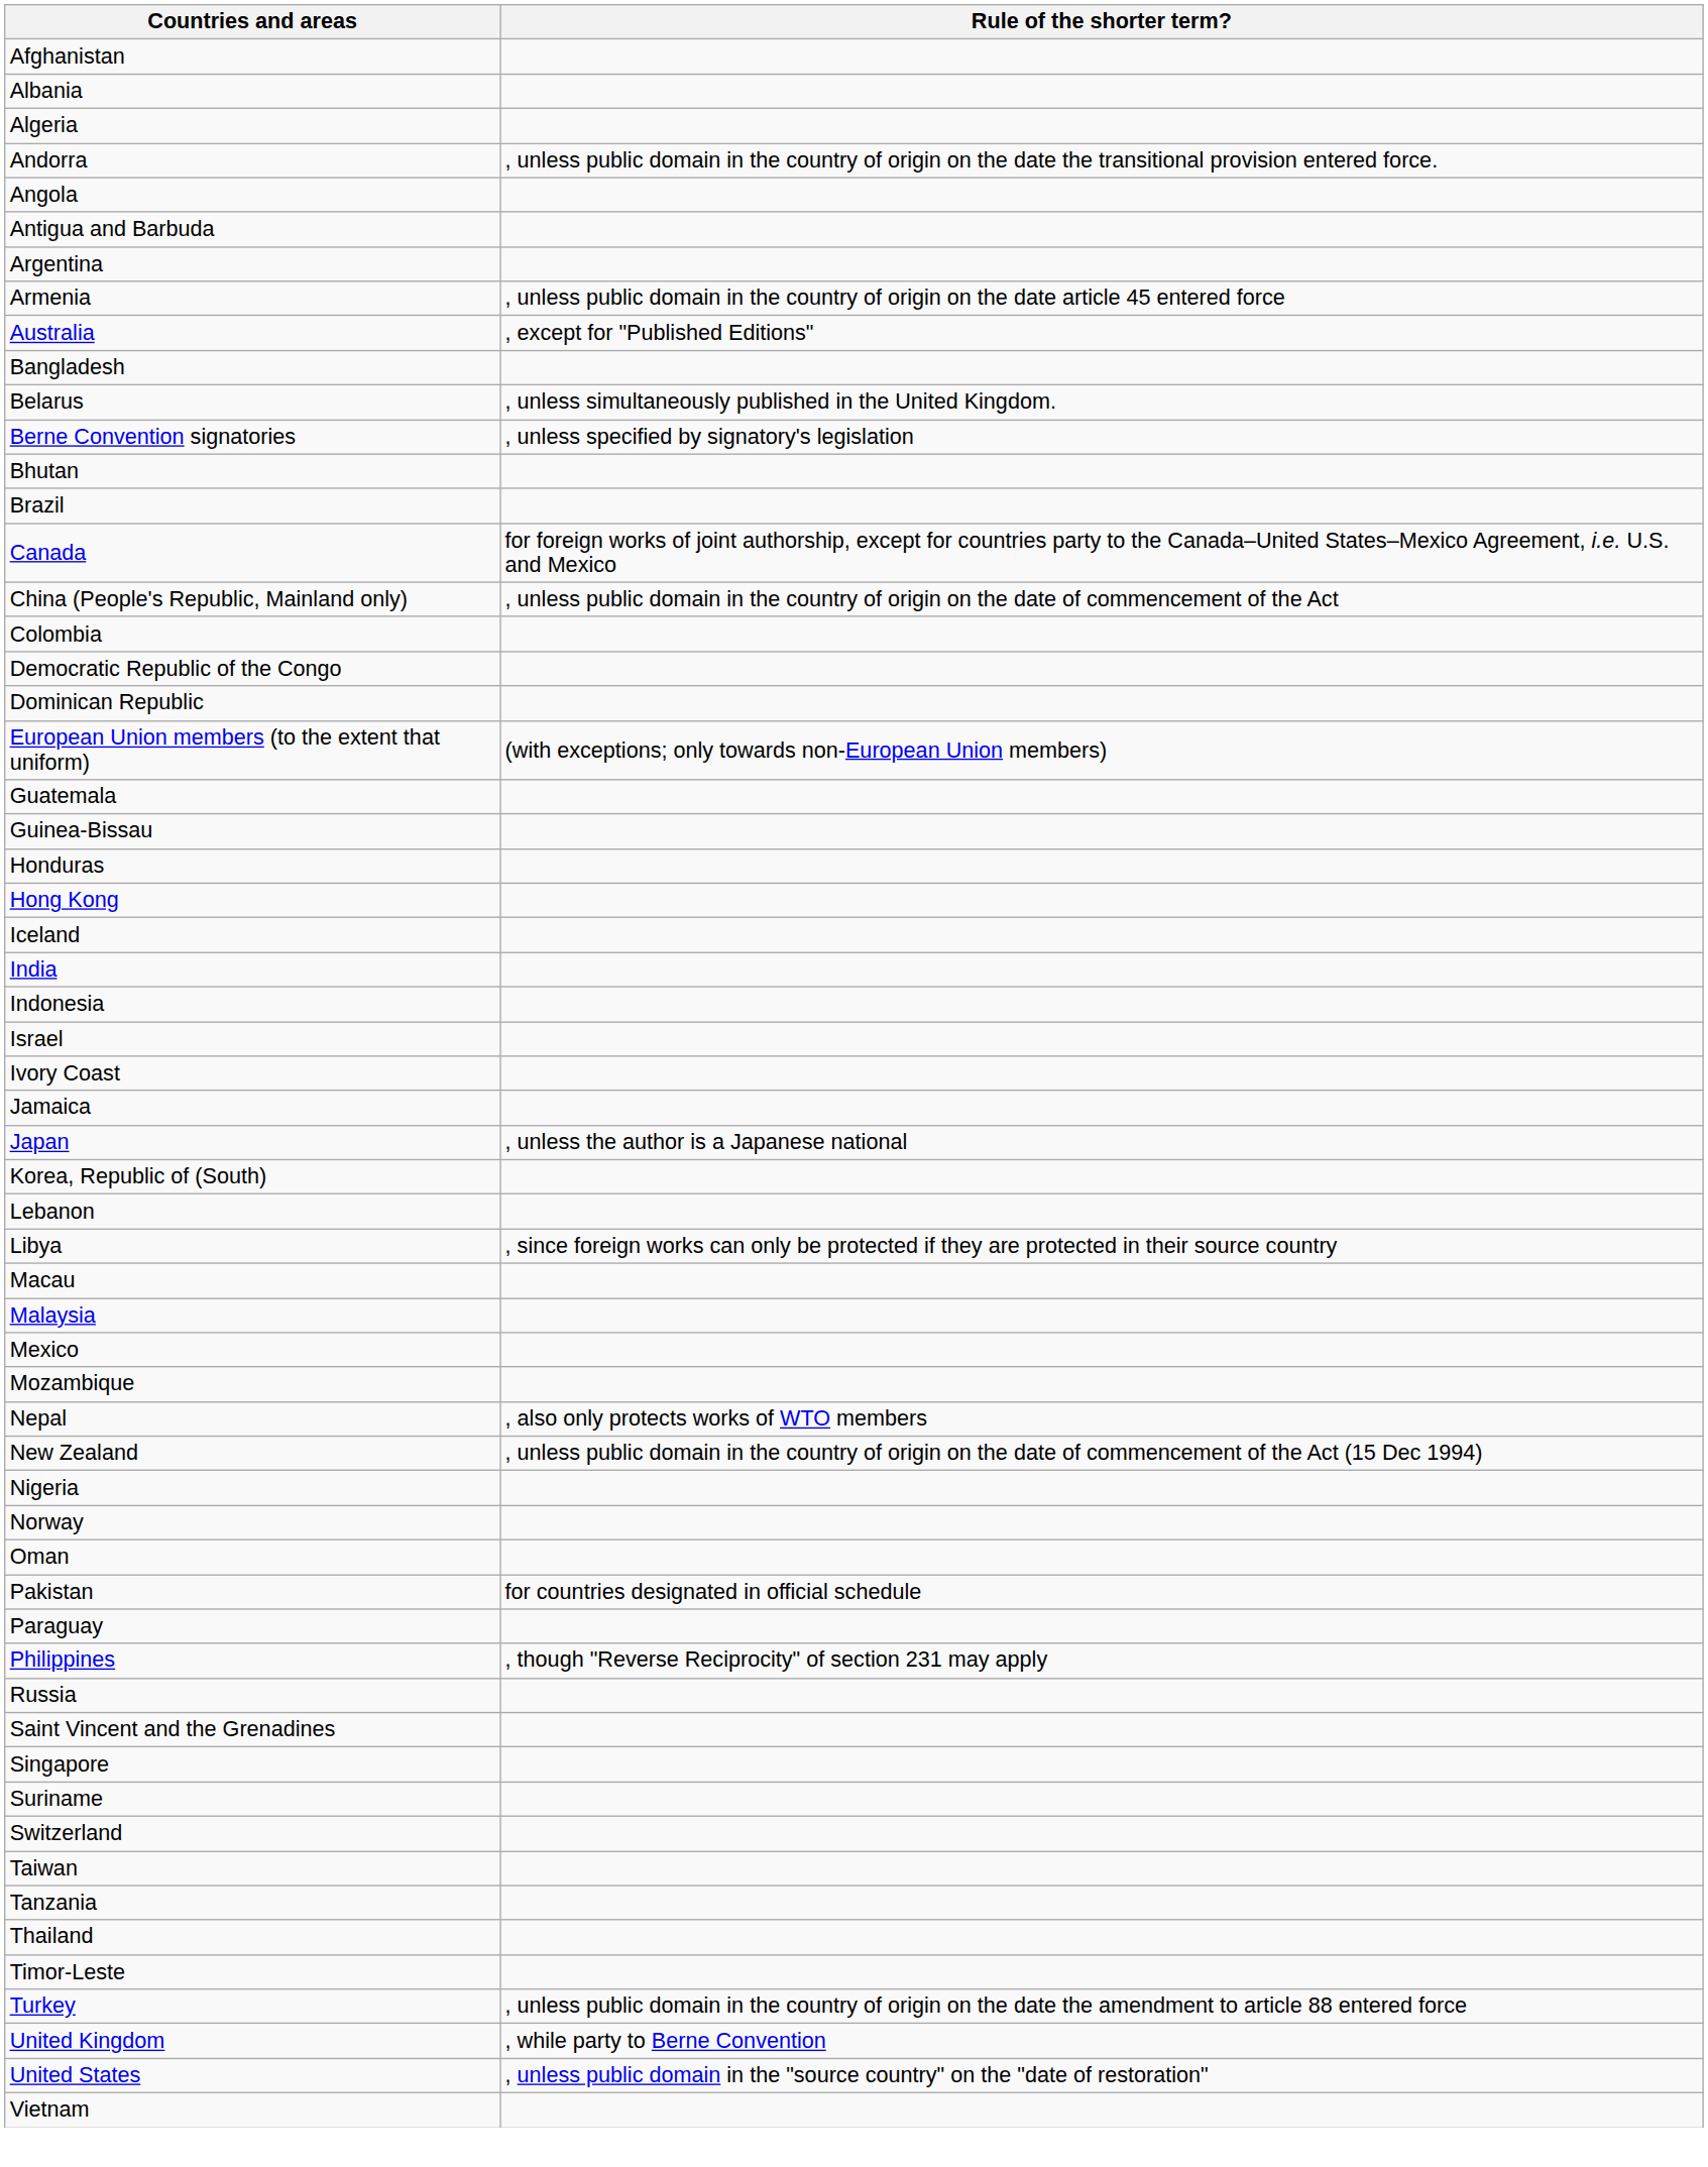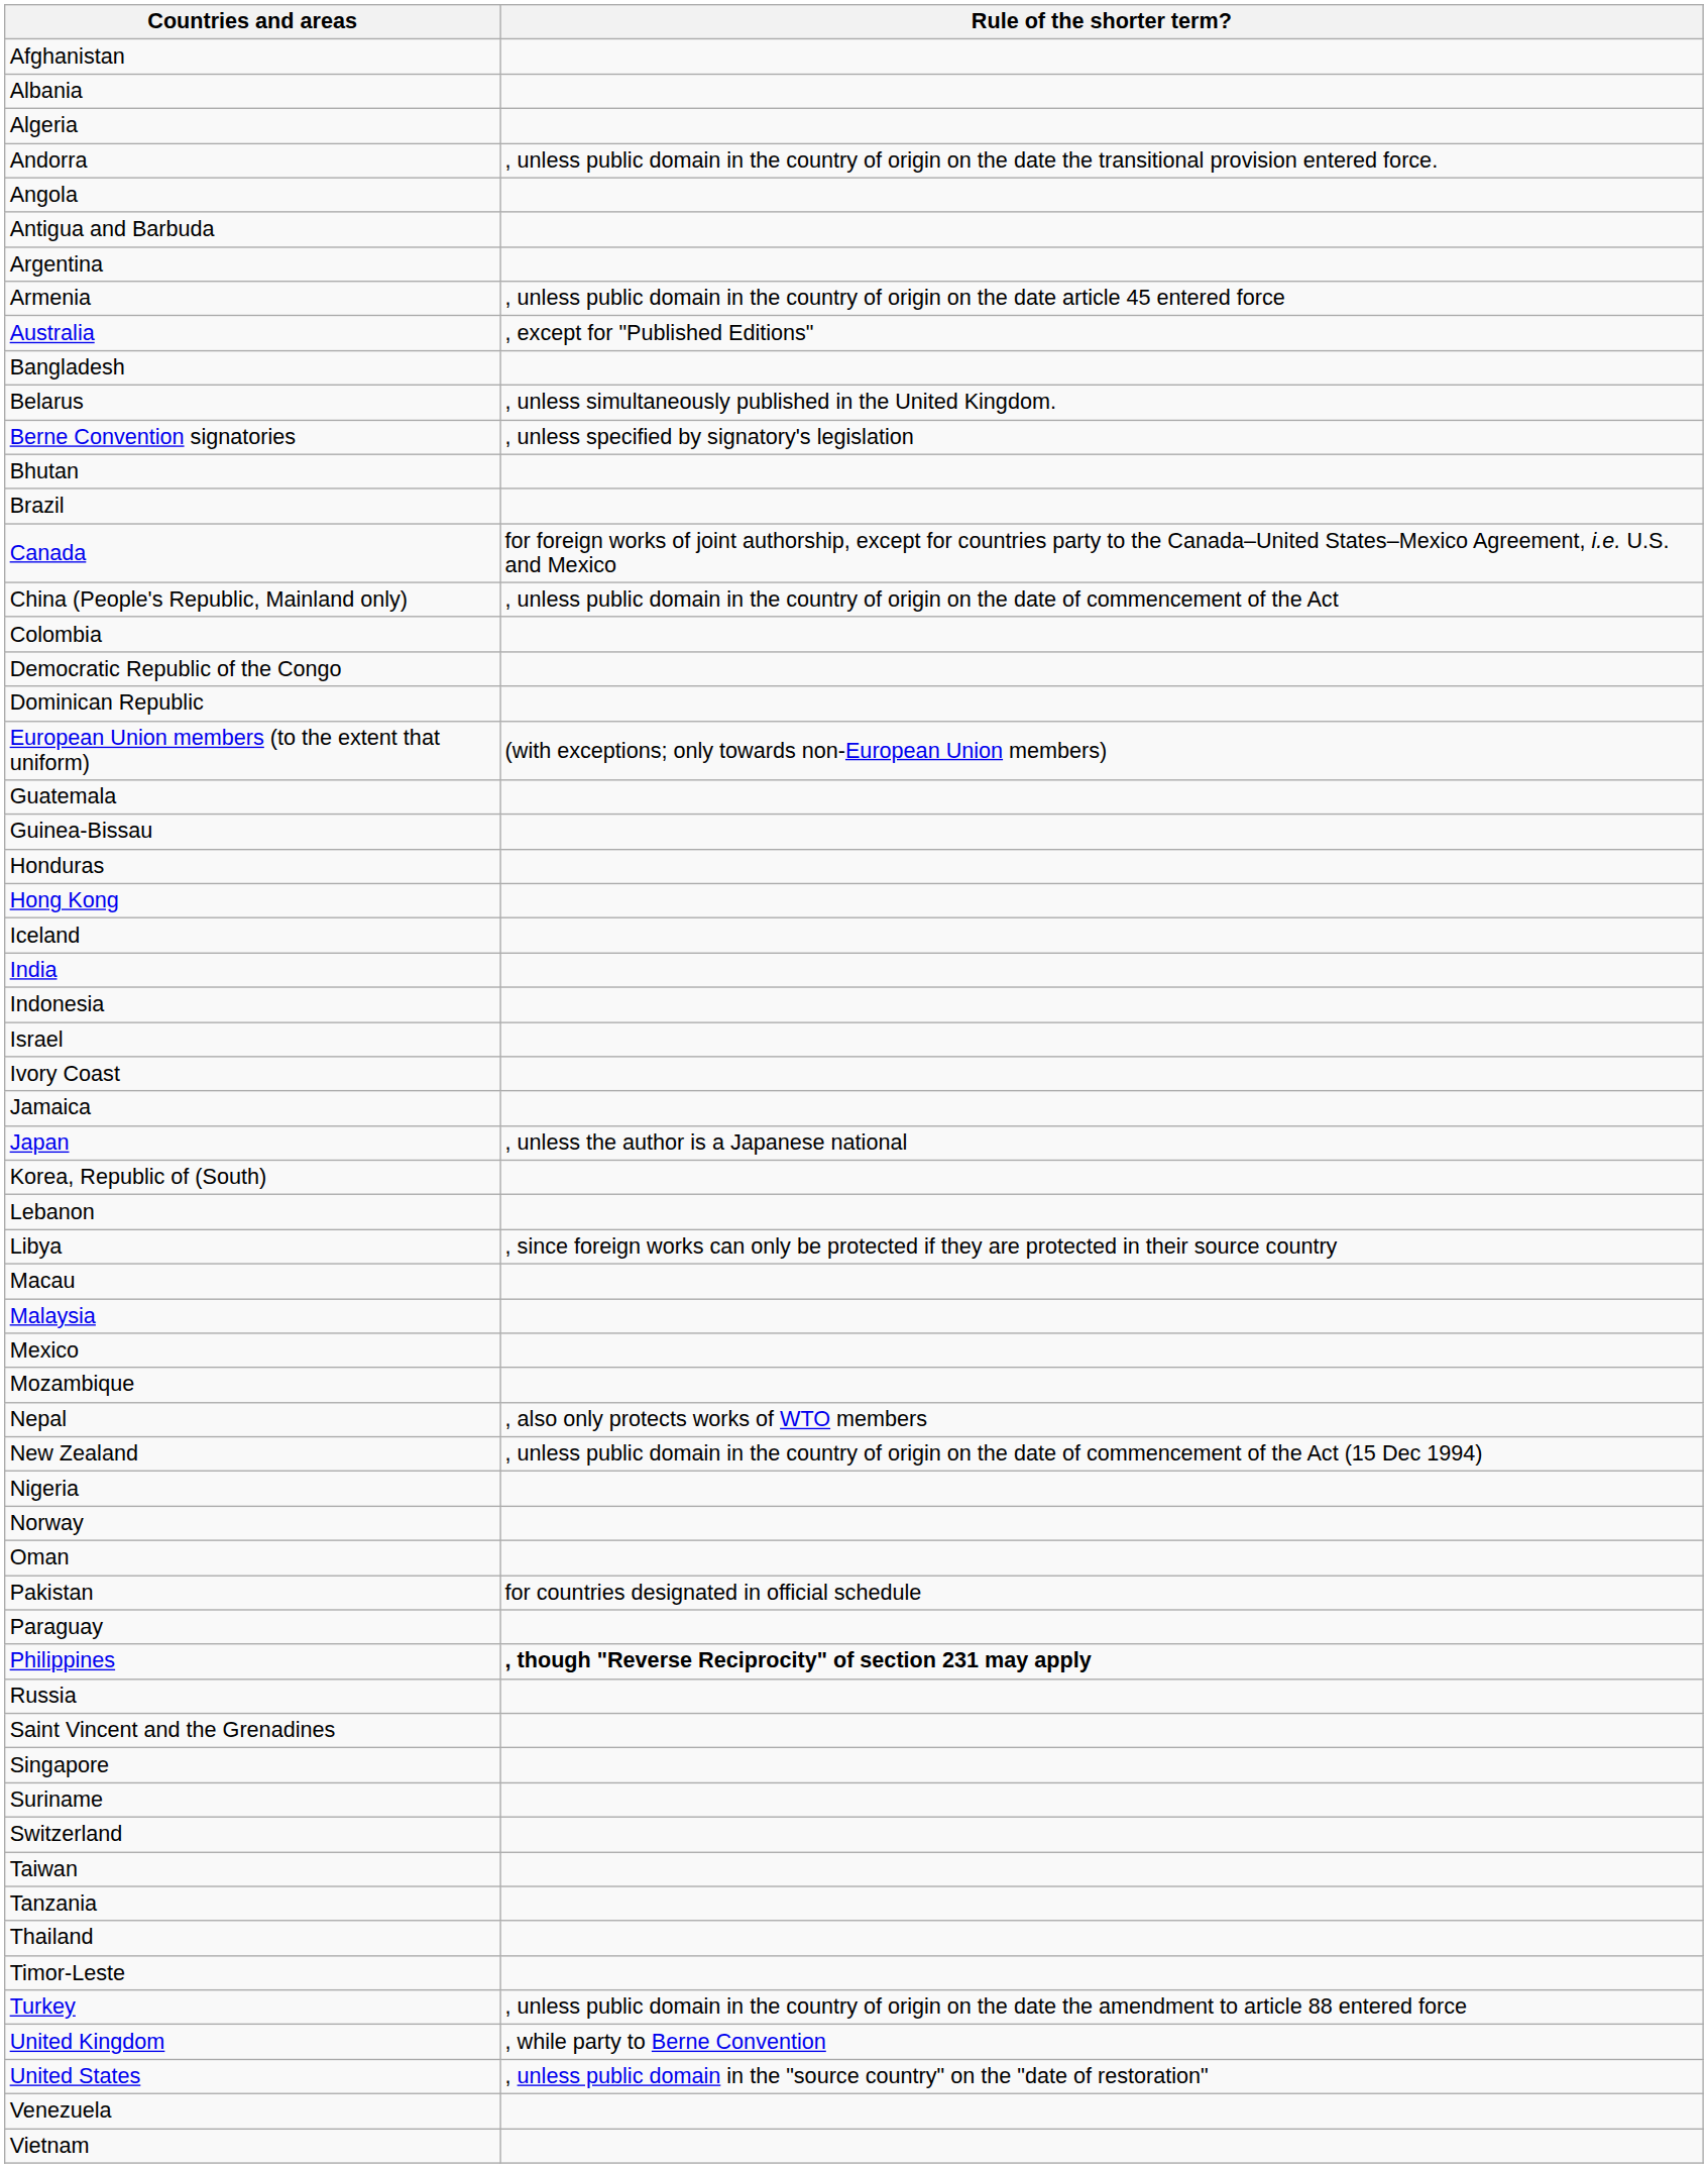Philippines | Rule of the shorter term?: normal -> bold
+ row: Venezuela
